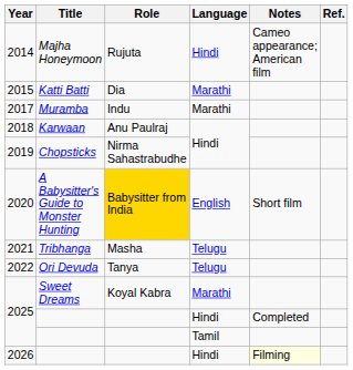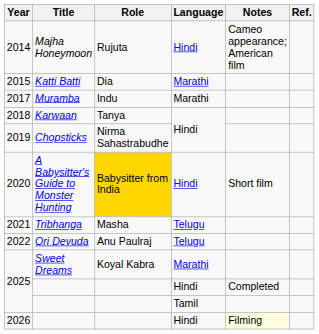2018 | Role: Anu Paulraj -> Tanya
2020 | Language: English -> Hindi
2022 | Role: Tanya -> Anu Paulraj
